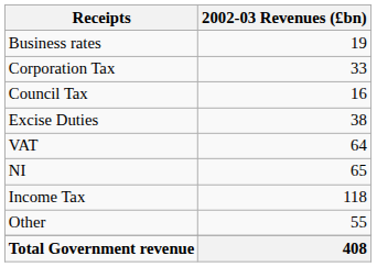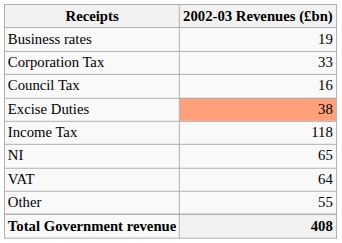Excise Duties | 2002-03 Revenues (£bn): no background -> lightsalmon background
rows swapped: Income Tax <-> VAT
